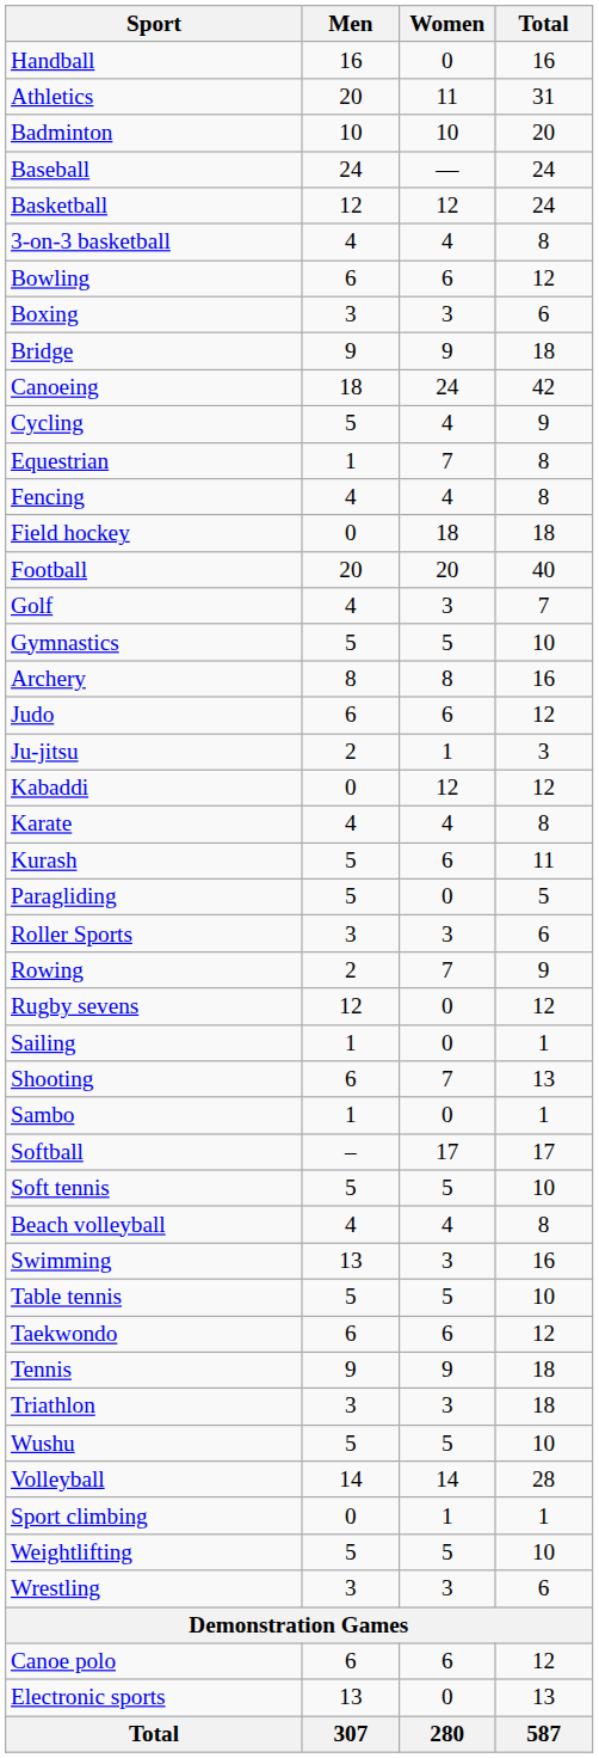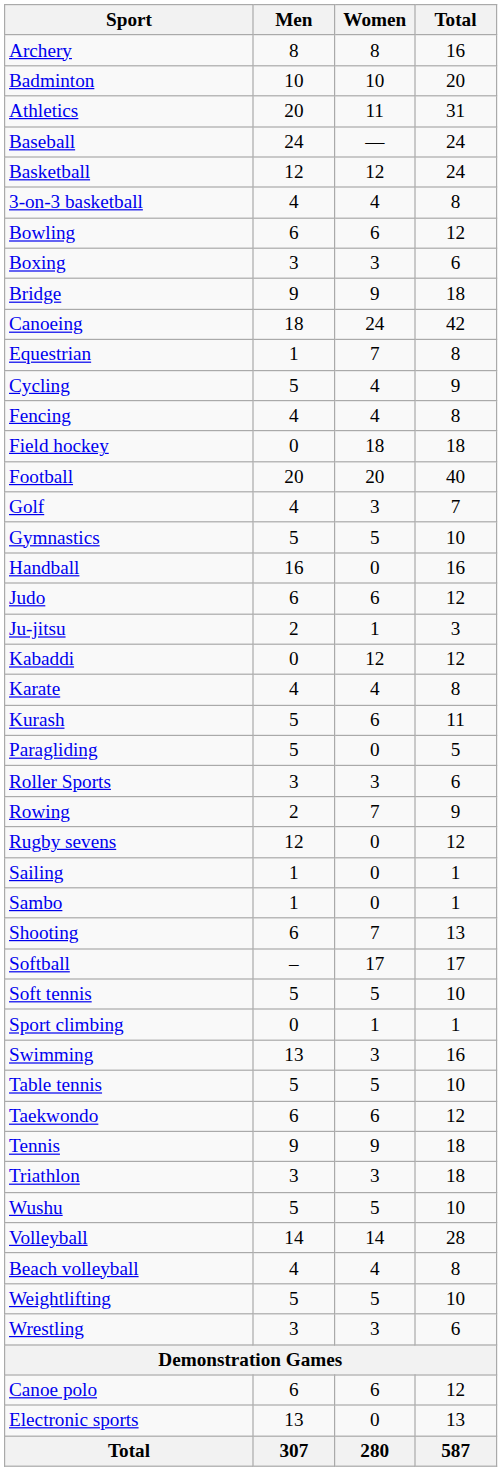rows swapped: Archery <-> Handball
rows swapped: Athletics <-> Badminton
rows swapped: Cycling <-> Equestrian
rows swapped: Sambo <-> Shooting
rows swapped: Sport climbing <-> Beach volleyball
